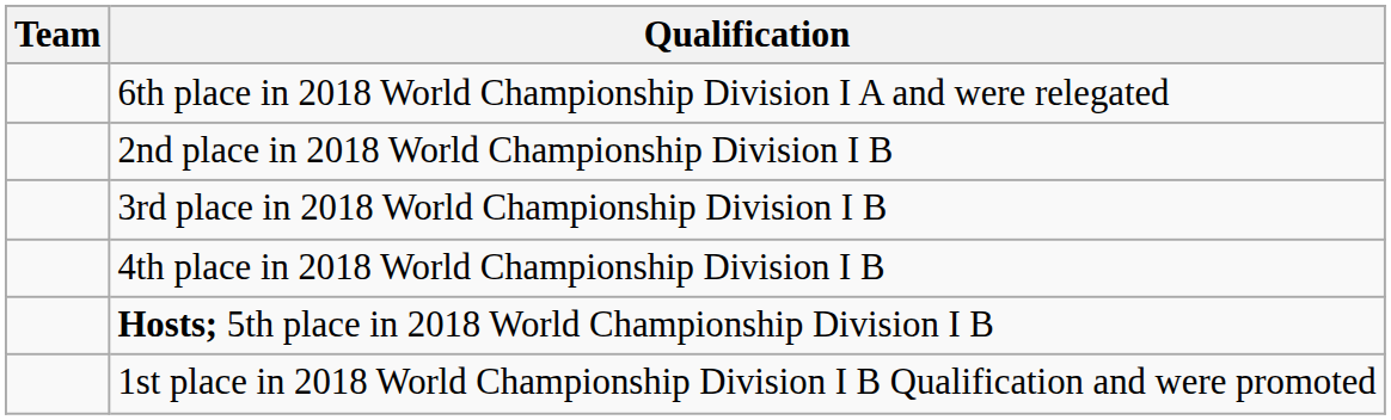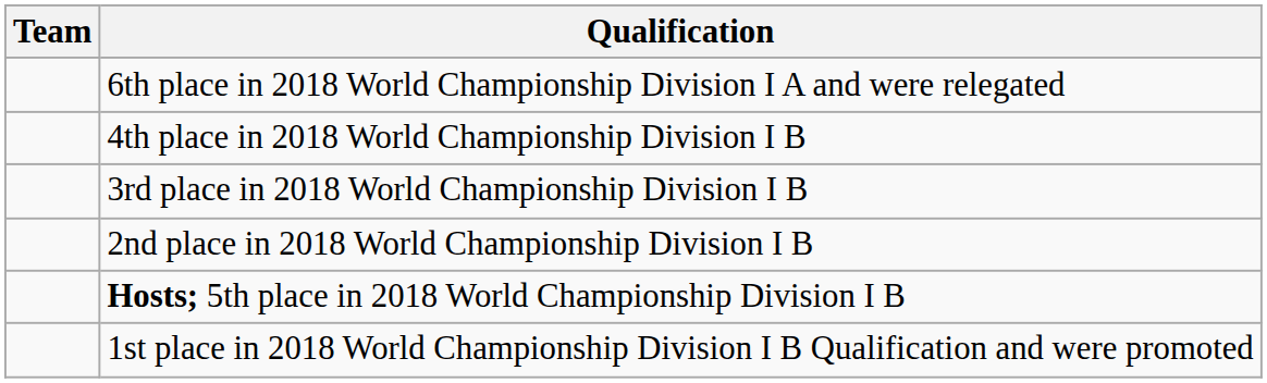rows swapped: 2nd place in 2018 World Championship Division I B <-> 4th place in 2018 World Championship Division I B
